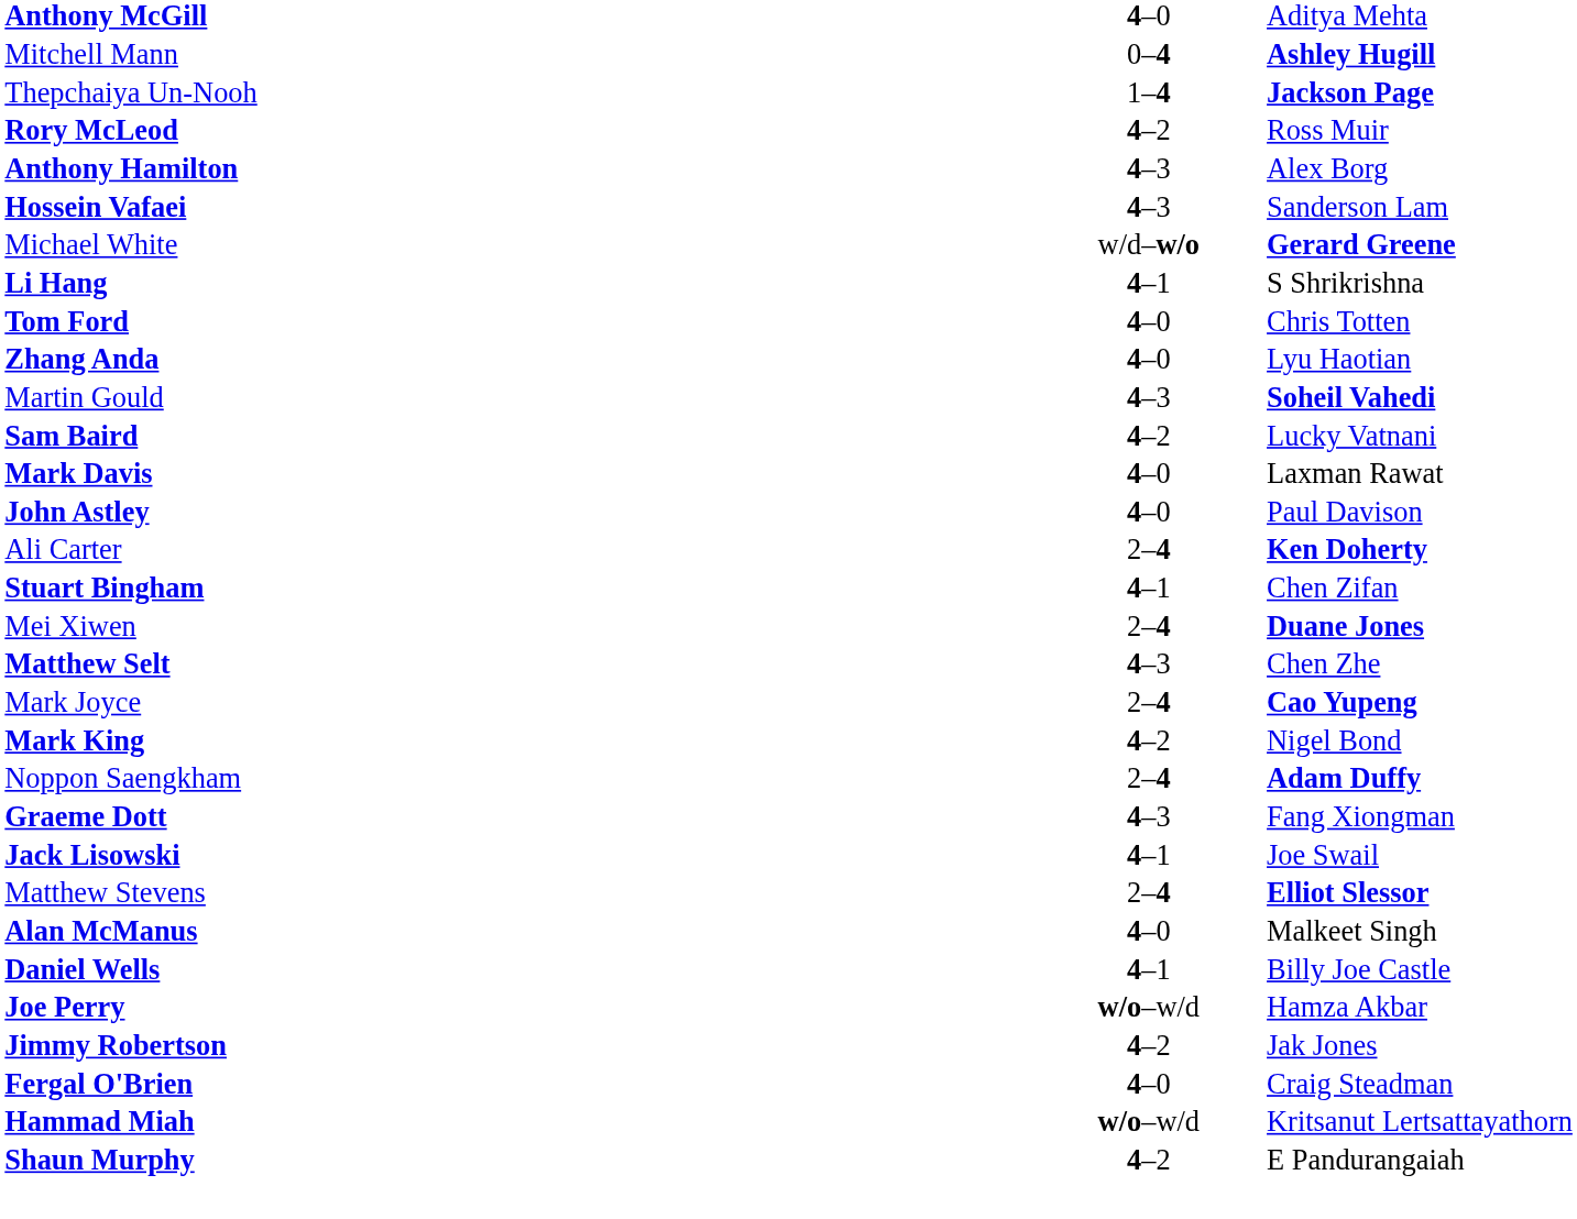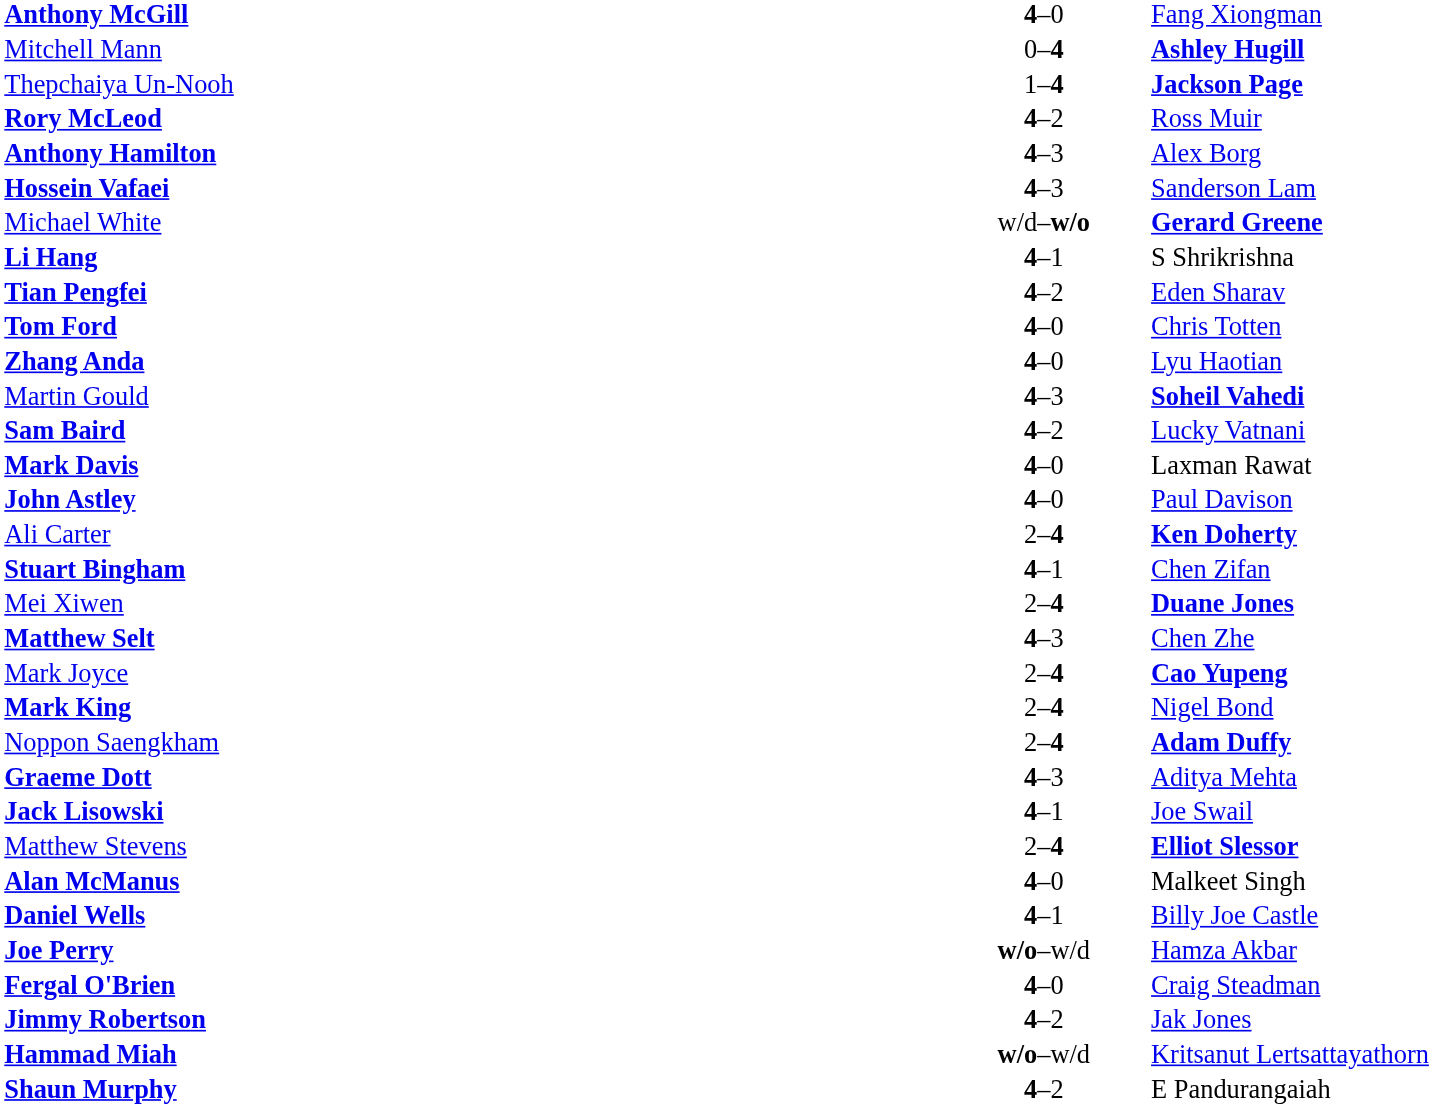Anthony McGill | column 3: Aditya Mehta -> Fang Xiongman
+ row: Tian Pengfei | 4–2 | Eden Sharav
Mark King | column 2: 4–2 -> 2–4
Graeme Dott | column 3: Fang Xiongman -> Aditya Mehta
rows swapped: Fergal O'Brien <-> Jimmy Robertson
